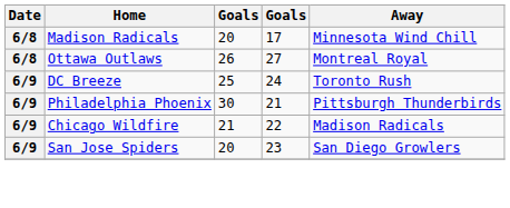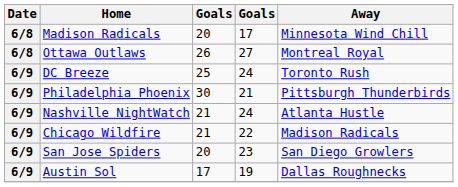+ row: 6/9 | Nashville NightWatch | 21 | 24 | Atlanta Hustle
+ row: 6/9 | Austin Sol | 17 | 19 | Dallas Roughnecks
